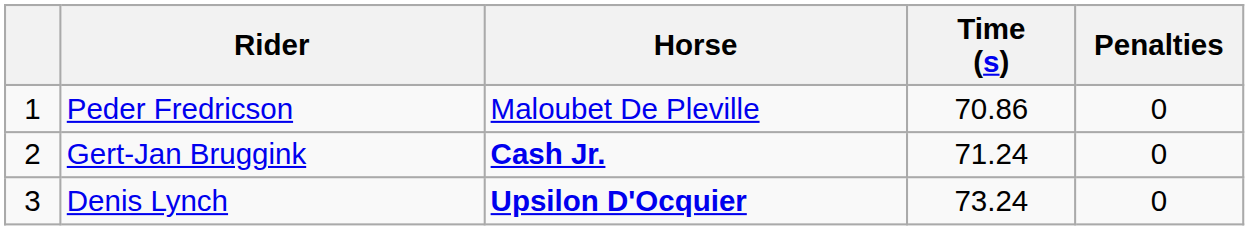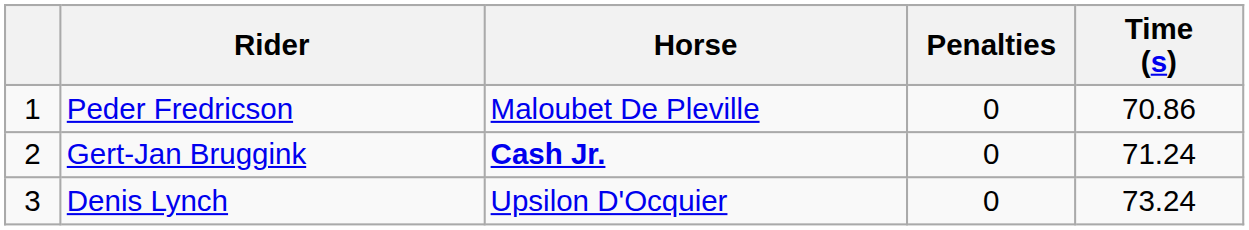columns swapped: Penalties <-> Time (s)
Denis Lynch | Horse: bold -> normal
